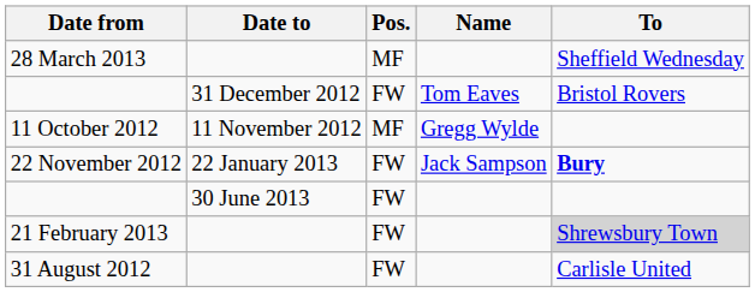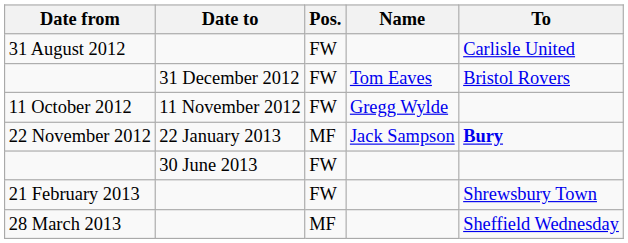rows swapped: 31 August 2012 <-> 28 March 2013
11 October 2012 | Pos.: MF -> FW
22 November 2012 | Pos.: FW -> MF
21 February 2013 | To: lightgrey background -> no background
